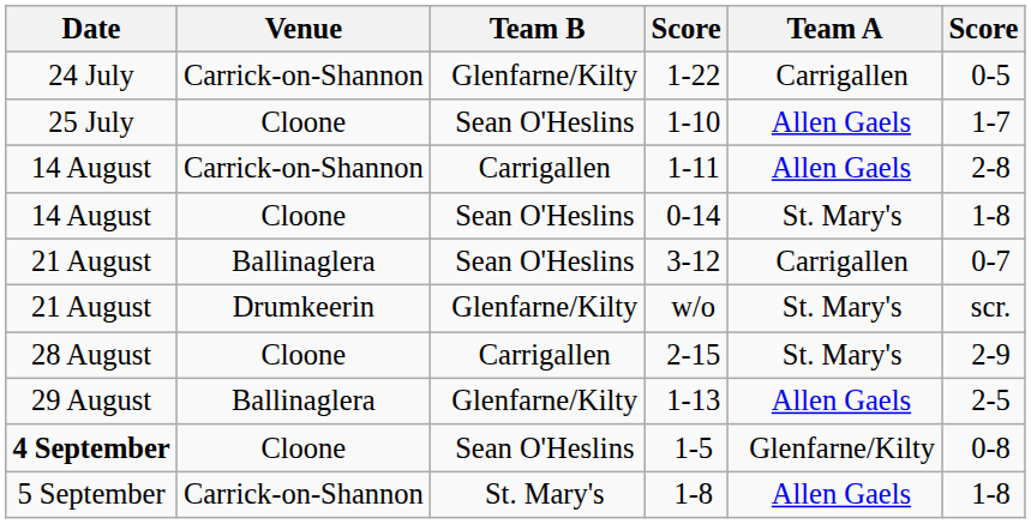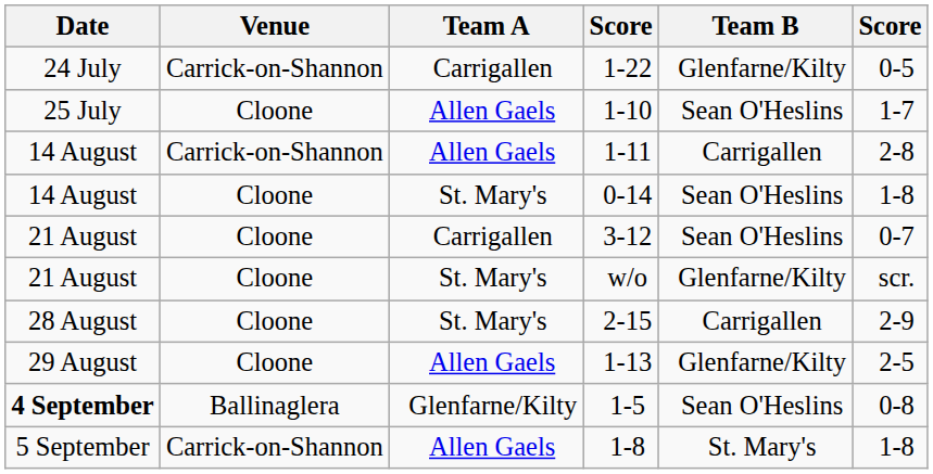columns swapped: Team A <-> Team B
3-12 | Venue: Ballinaglera -> Cloone
w/o | Venue: Drumkeerin -> Cloone
1-13 | Venue: Ballinaglera -> Cloone
1-5 | Venue: Cloone -> Ballinaglera
